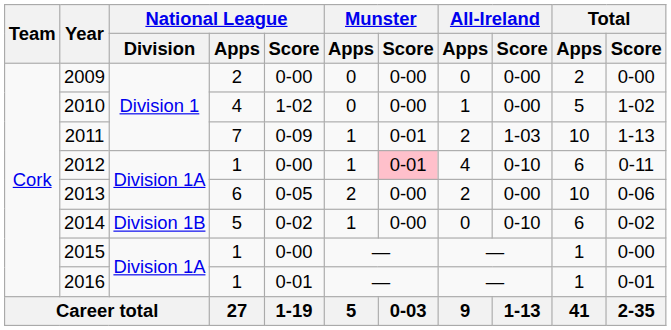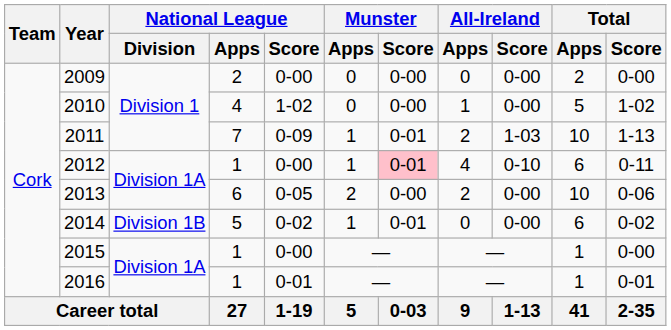2014 | Munster / Score: 0-00 -> 0-01
2014 | All-Ireland / Score: 0-10 -> 0-00
